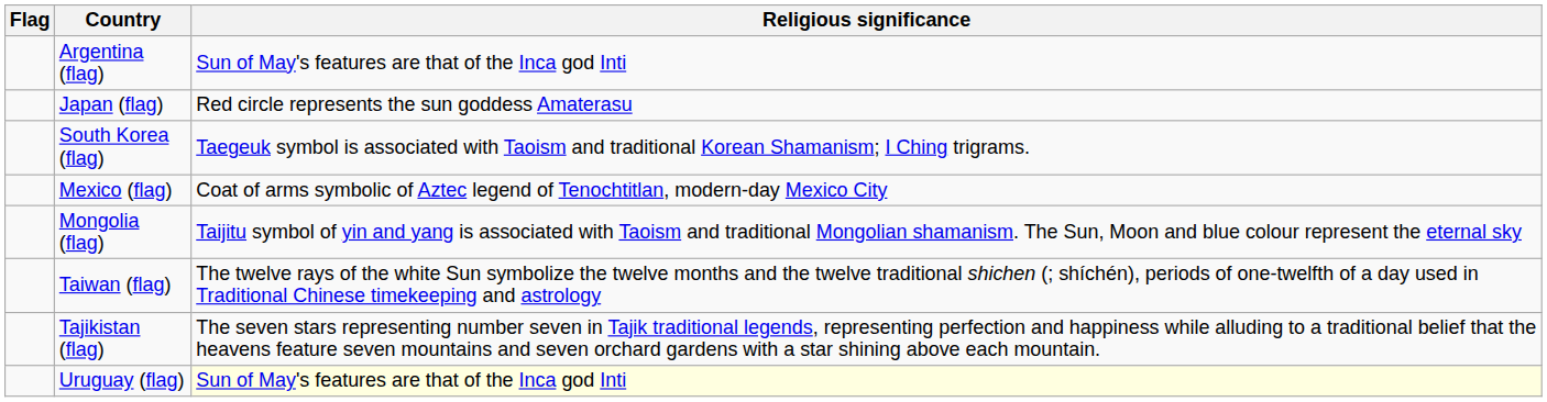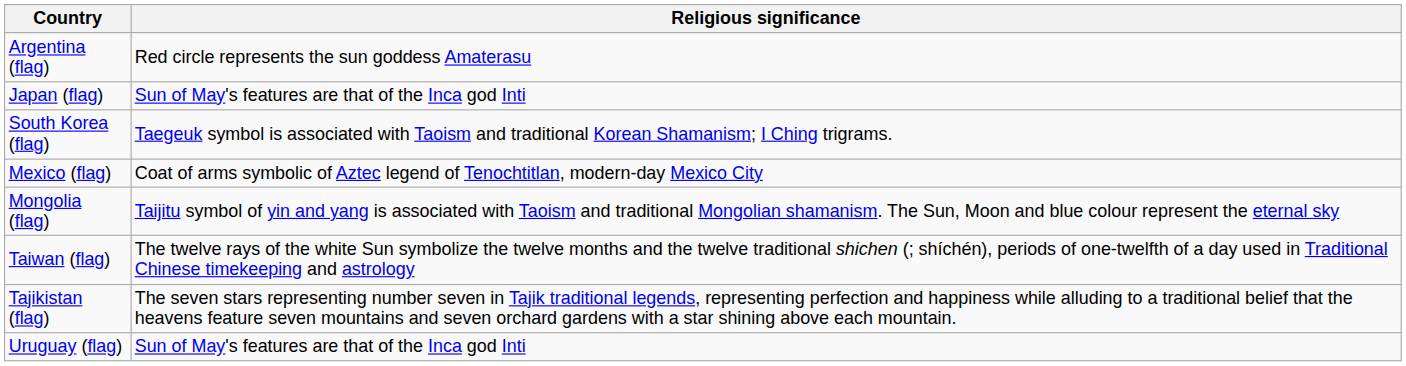- column: Flag
Argentina (flag) | Religious significance: Sun of May's features are that of the Inca god Inti -> Red circle represents the sun goddess Amaterasu
Japan (flag) | Religious significance: Red circle represents the sun goddess Amaterasu -> Sun of May's features are that of the Inca god Inti
Uruguay (flag) | Religious significance: lightyellow background -> no background
